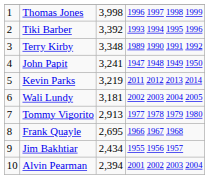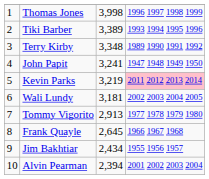Tiki Barber | column 3: 3,392 -> 3,389
Kevin Parks | column 4: no background -> pink background
Frank Quayle | column 3: 2,695 -> 2,645
